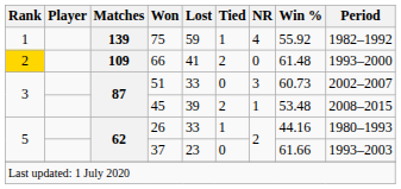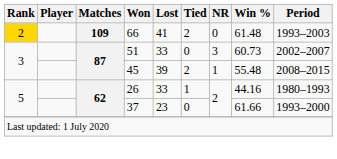- row: 1 | 139 | 75 | 59 | 1 | 4 | 55.92 | 1982–1992
66 | Period: 1993–2000 -> 1993–2003
45 | Win %: 53.48 -> 55.48
37 | Period: 1993–2003 -> 1993–2000
